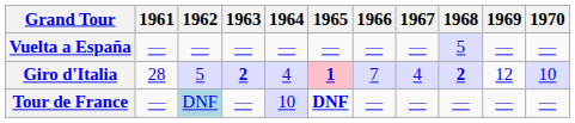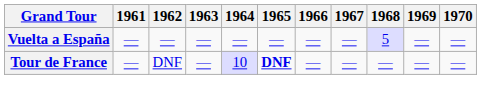- row: Giro d'Italia | 28 | 5 | 2 | 4 | 1 | 7 | 4 | 2 | 12 | 10
Tour de France | 1962: lightblue background -> no background
